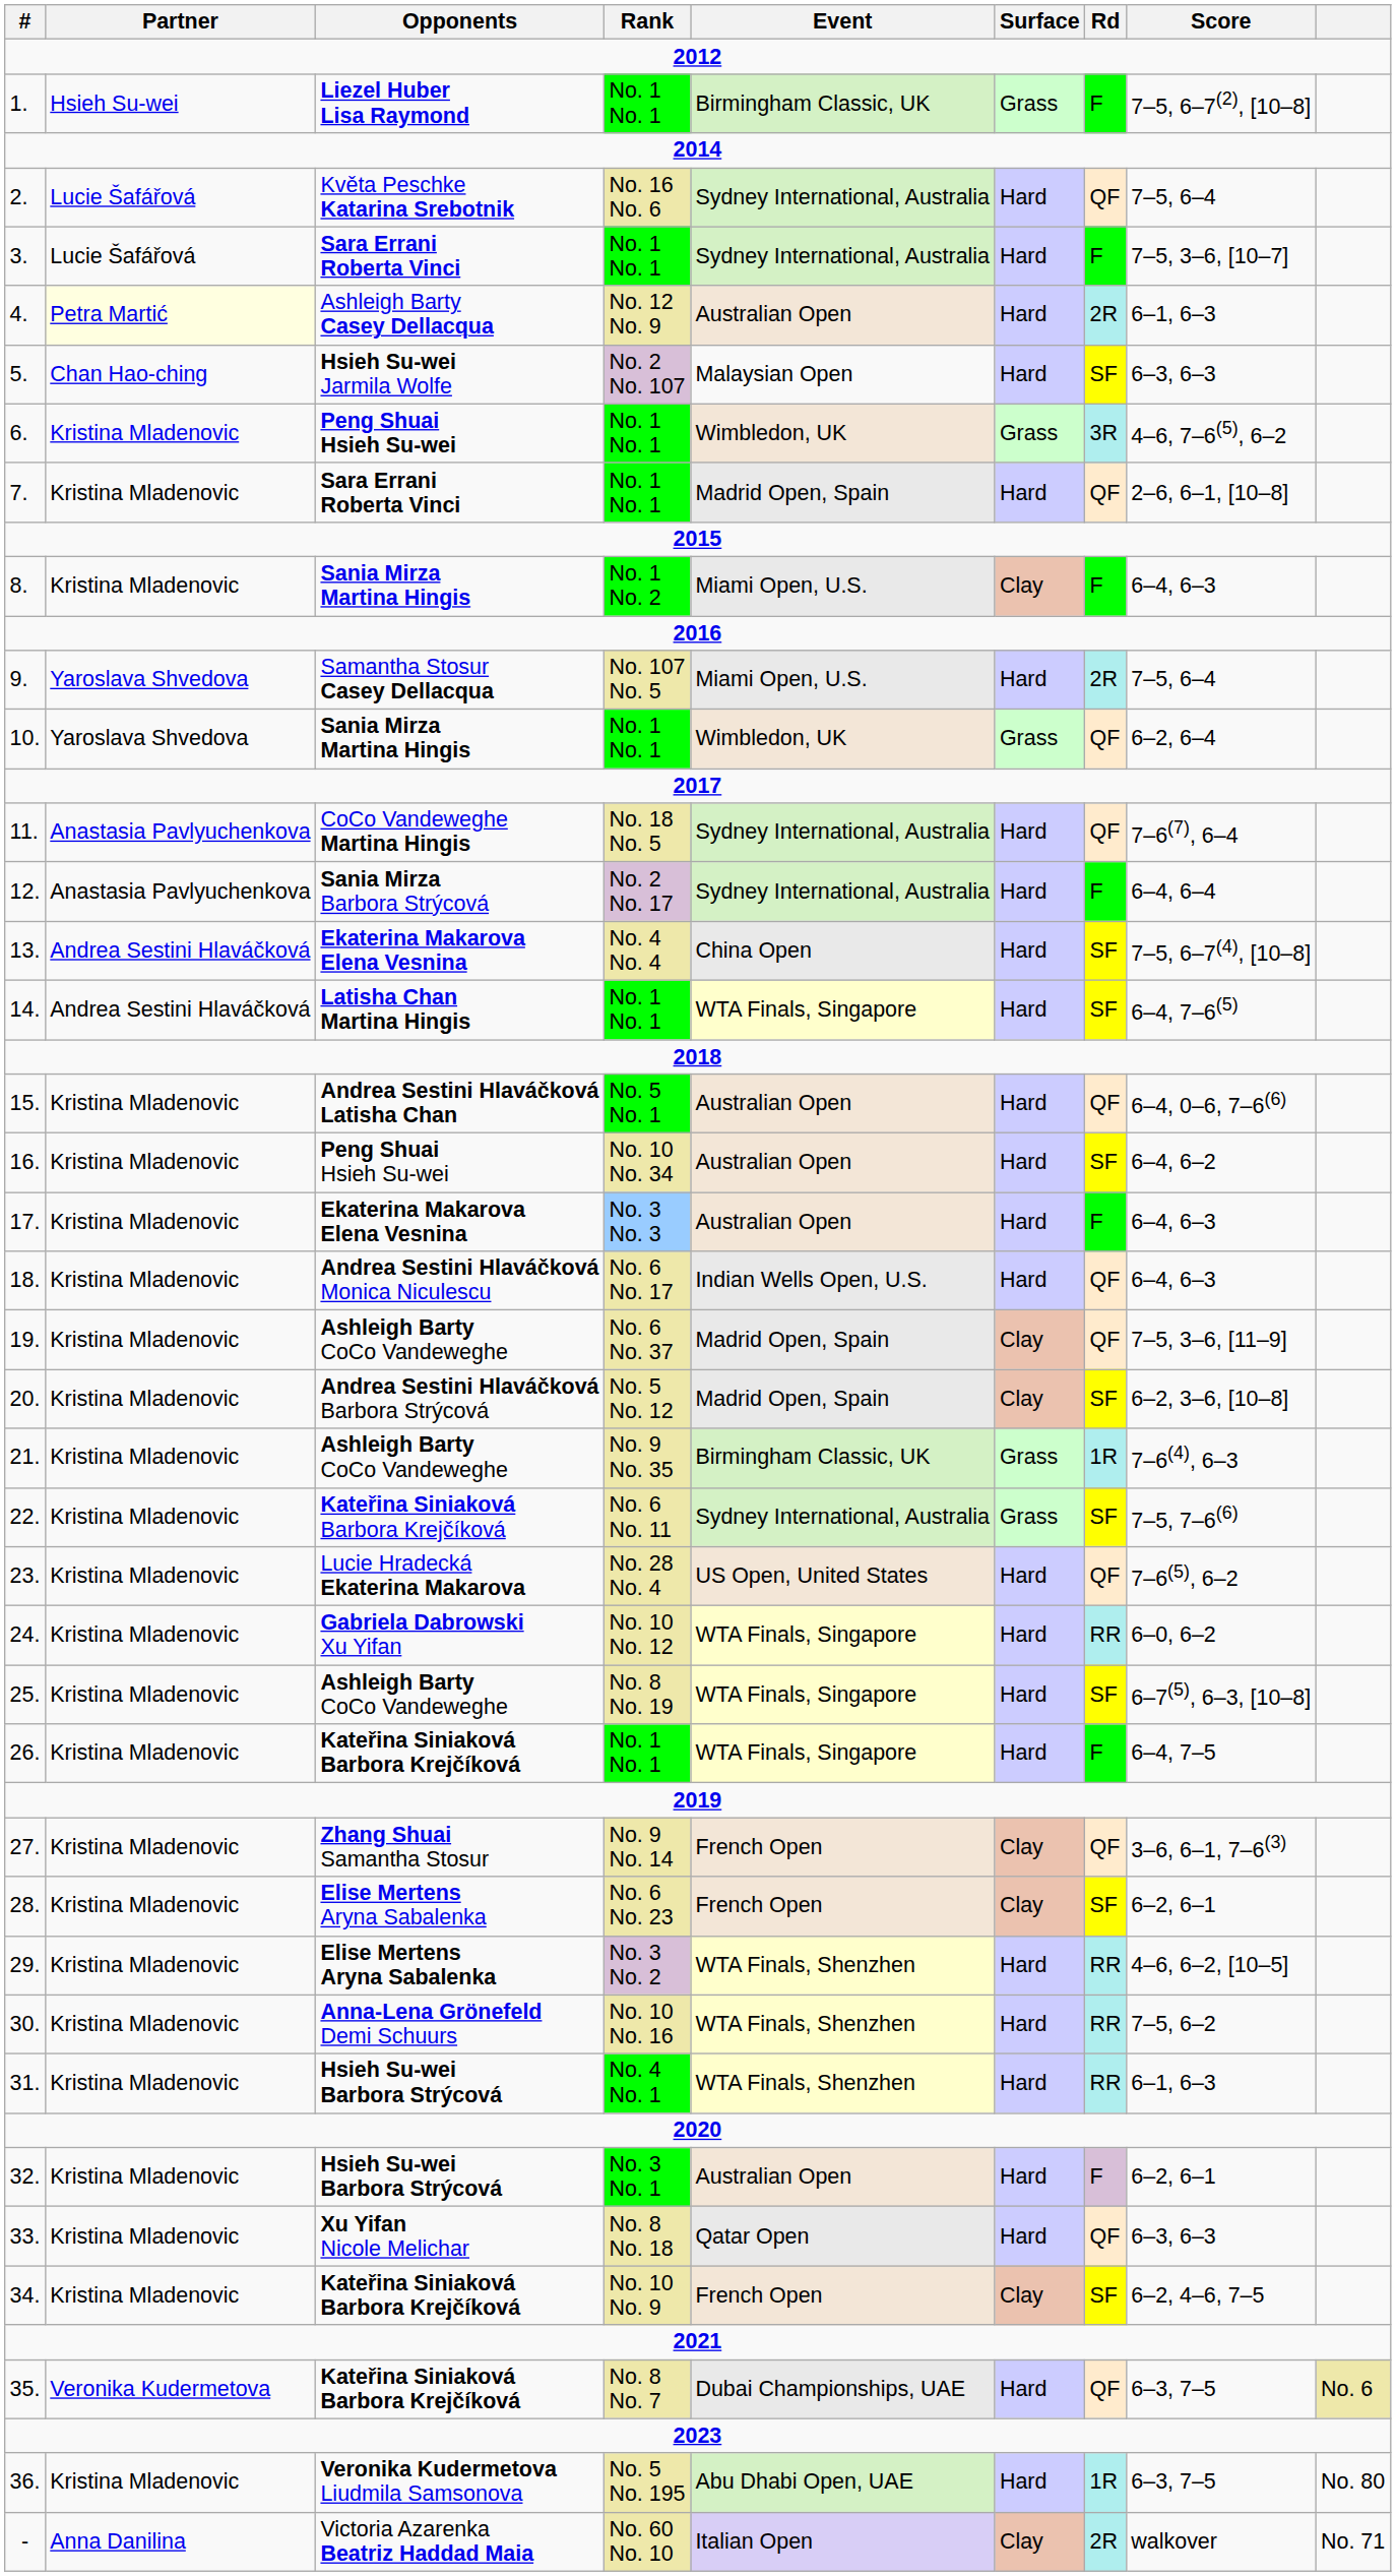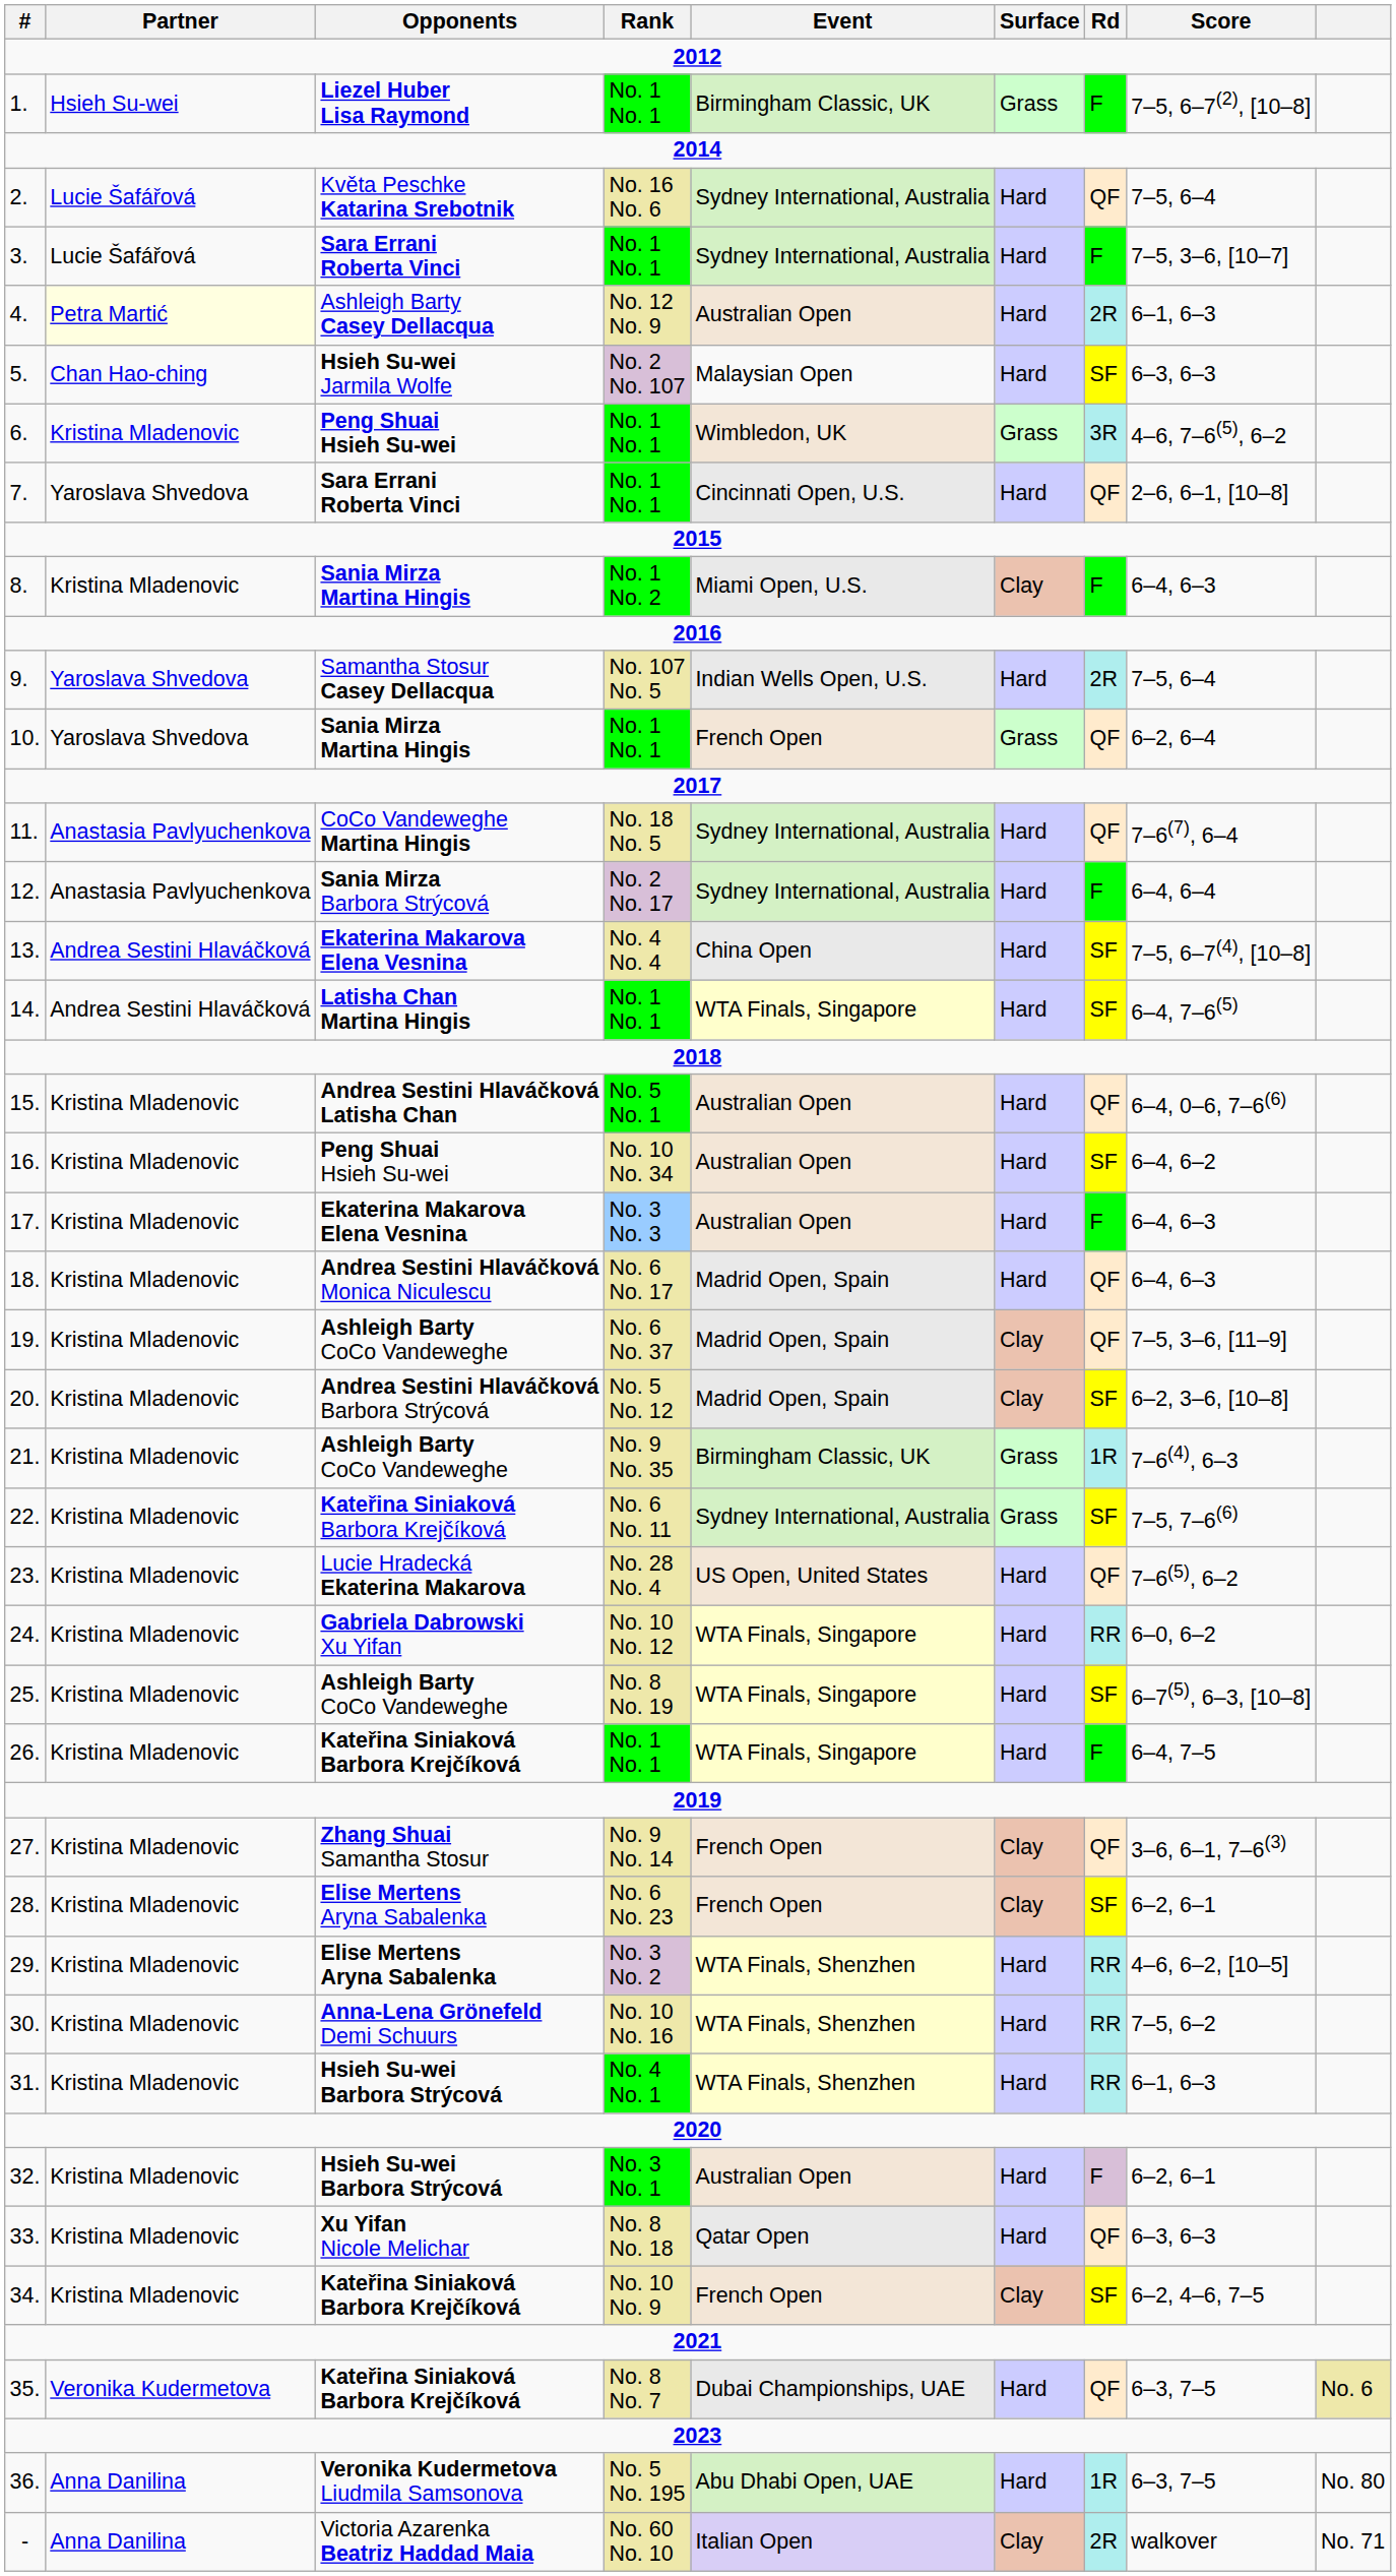7. | Partner: Kristina Mladenovic -> Yaroslava Shvedova
7. | Event: Madrid Open, Spain -> Cincinnati Open, U.S.
9. | Event: Miami Open, U.S. -> Indian Wells Open, U.S.
10. | Event: Wimbledon, UK -> French Open
18. | Event: Indian Wells Open, U.S. -> Madrid Open, Spain
36. | Partner: Kristina Mladenovic -> Anna Danilina
